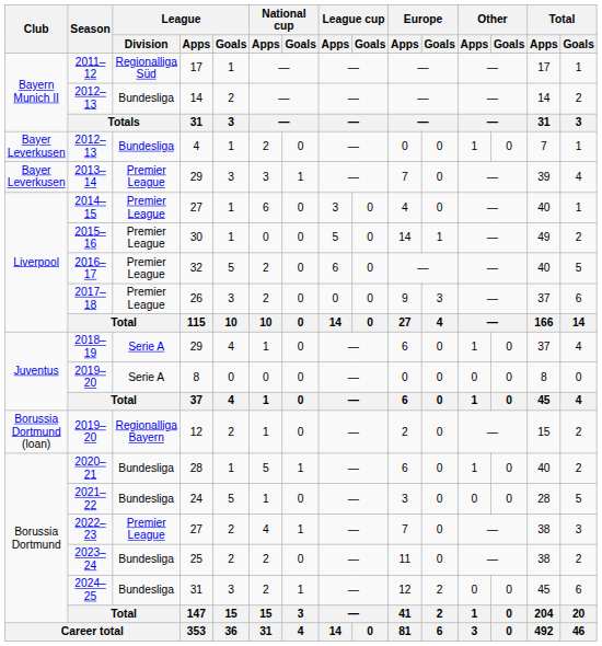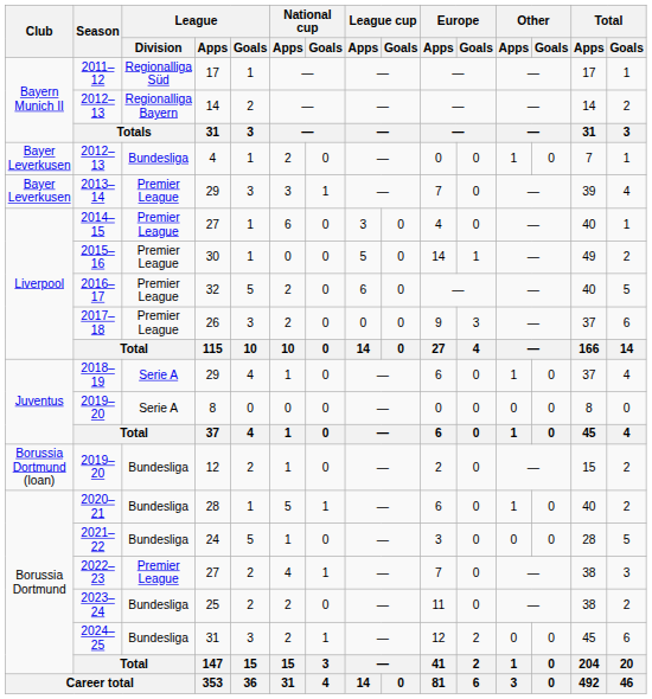2012–13 / 14 | League / Division: Bundesliga -> Regionalliga Bayern
2019–20 / 12 | League / Division: Regionalliga Bayern -> Bundesliga
